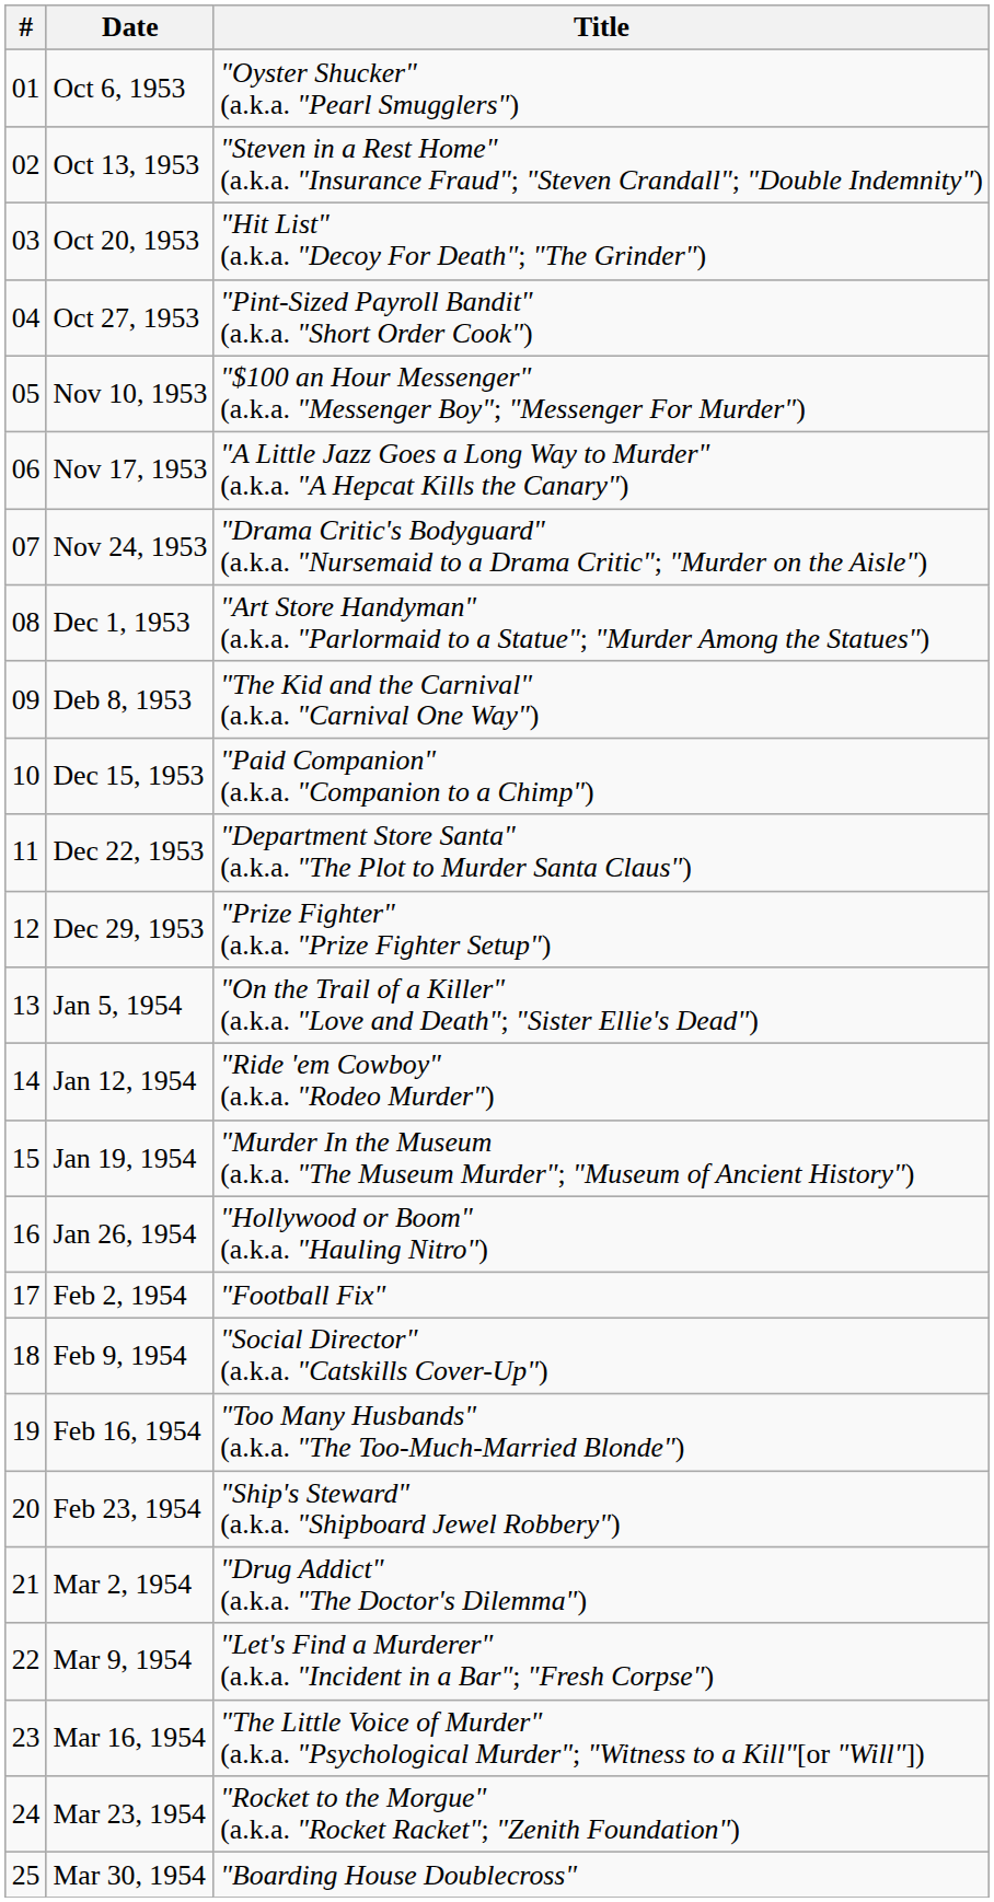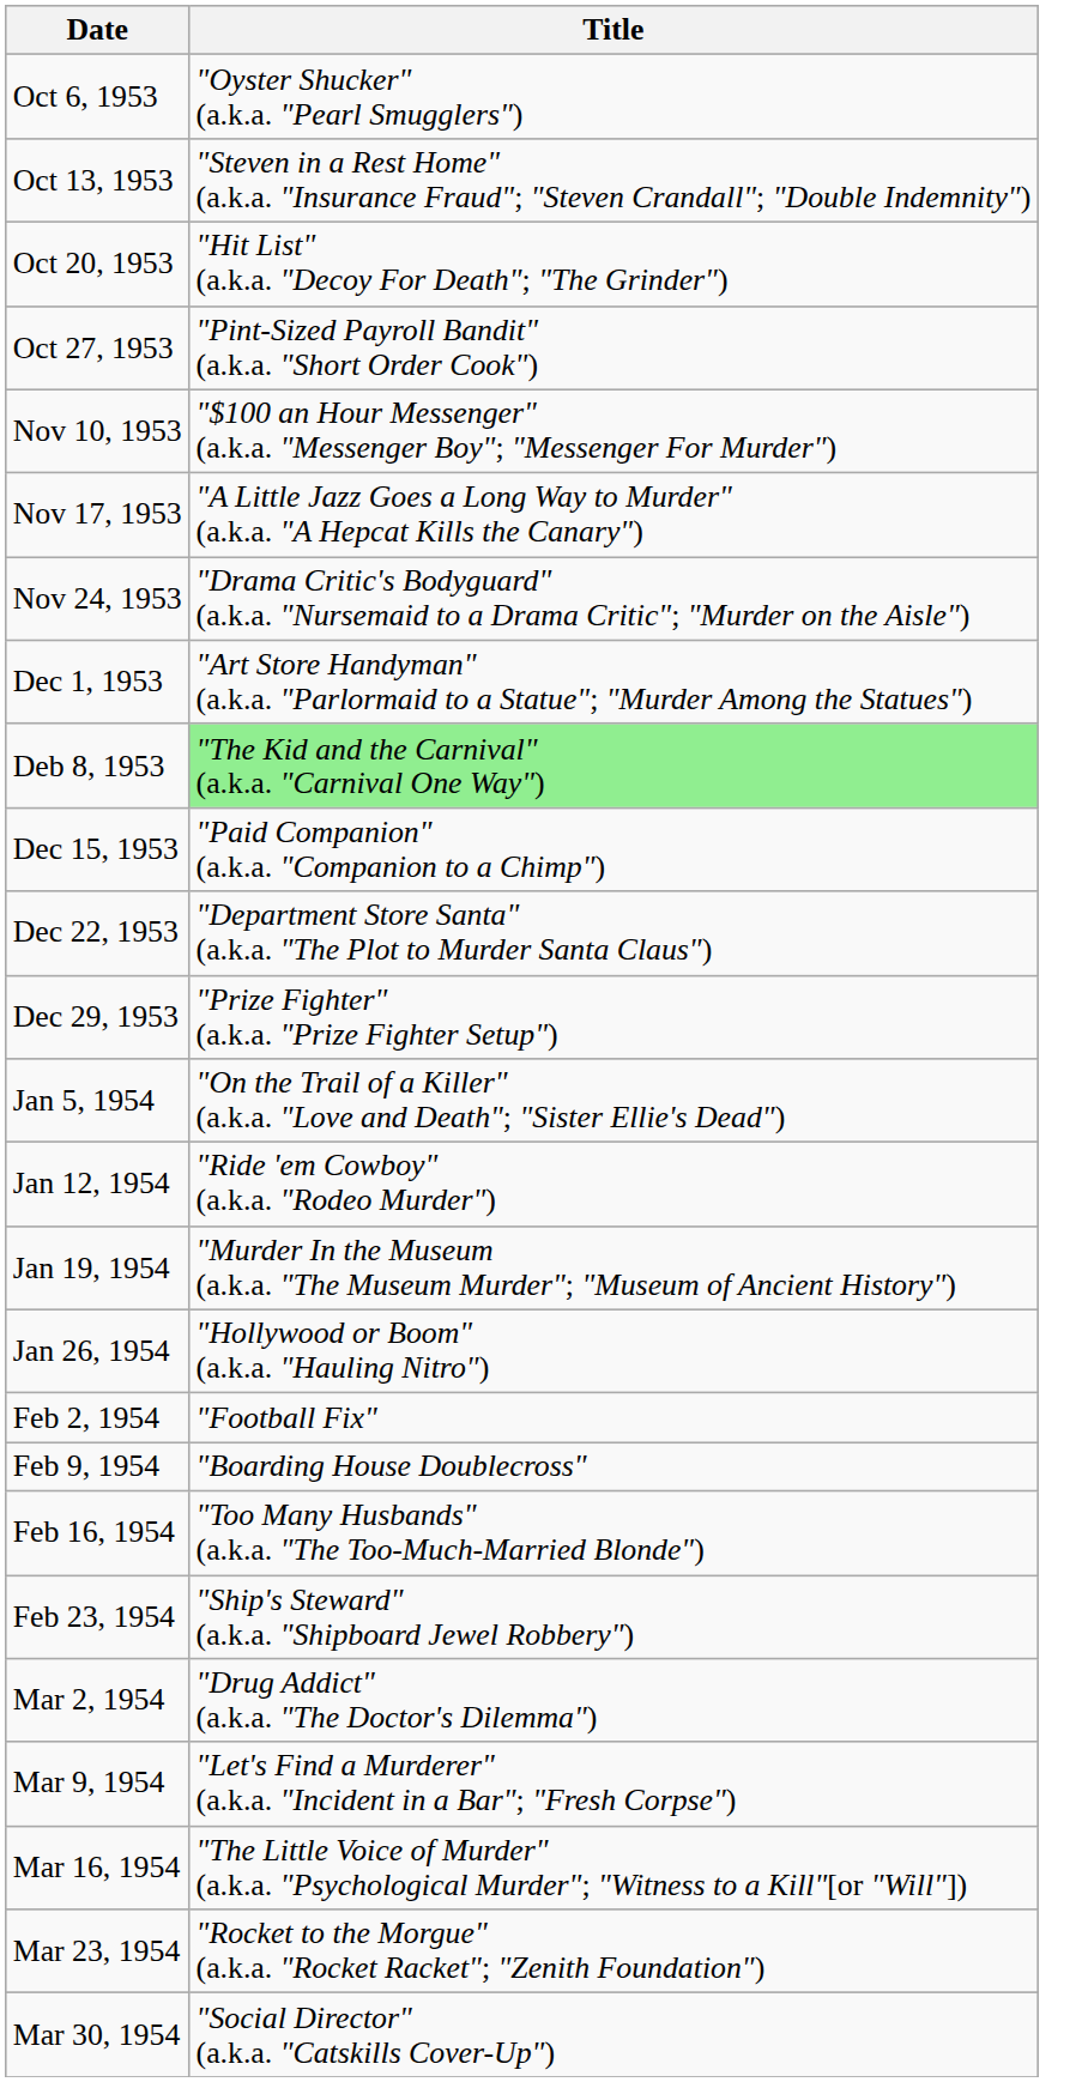- column: # | 01 | 02 | 03 | 04 | 05 | 06 | 07 | 08 | 09 | 10 | 11 | 12 | 13 | 14 | 15 | 16 | 17 | 18 | 19 | 20 | 21 | 22 | 23 | 24 | 25
Deb 8, 1953 | Title: no background -> lightgreen background
Feb 9, 1954 | Title: "Social Director" (a.k.a. "Catskills Cover-Up") -> "Boarding House Doublecross"
Mar 30, 1954 | Title: "Boarding House Doublecross" -> "Social Director" (a.k.a. "Catskills Cover-Up")
